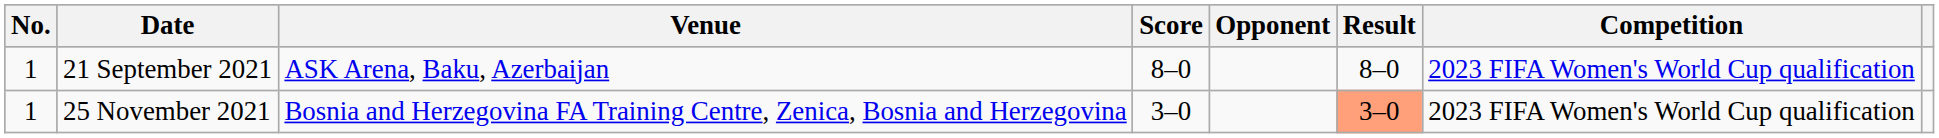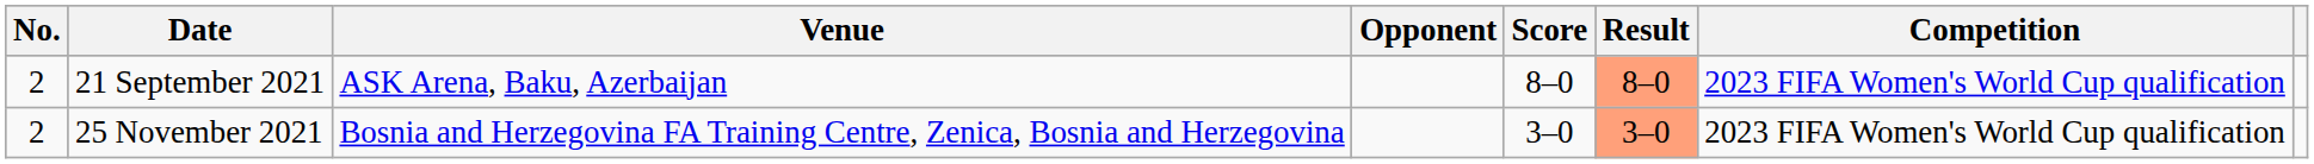columns swapped: Opponent <-> Score
21 September 2021 | No.: 1 -> 2
21 September 2021 | Result: no background -> lightsalmon background
25 November 2021 | No.: 1 -> 2
